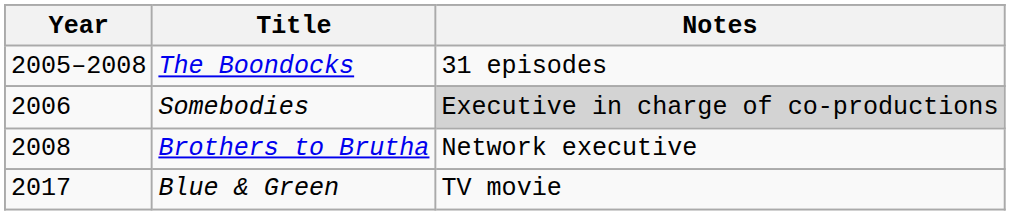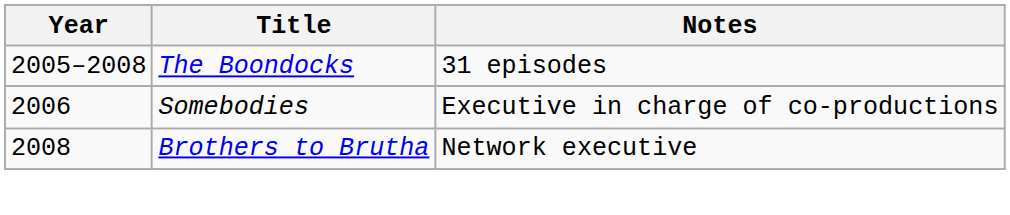Somebodies | Notes: lightgrey background -> no background
- row: 2017 | Blue & Green | TV movie
